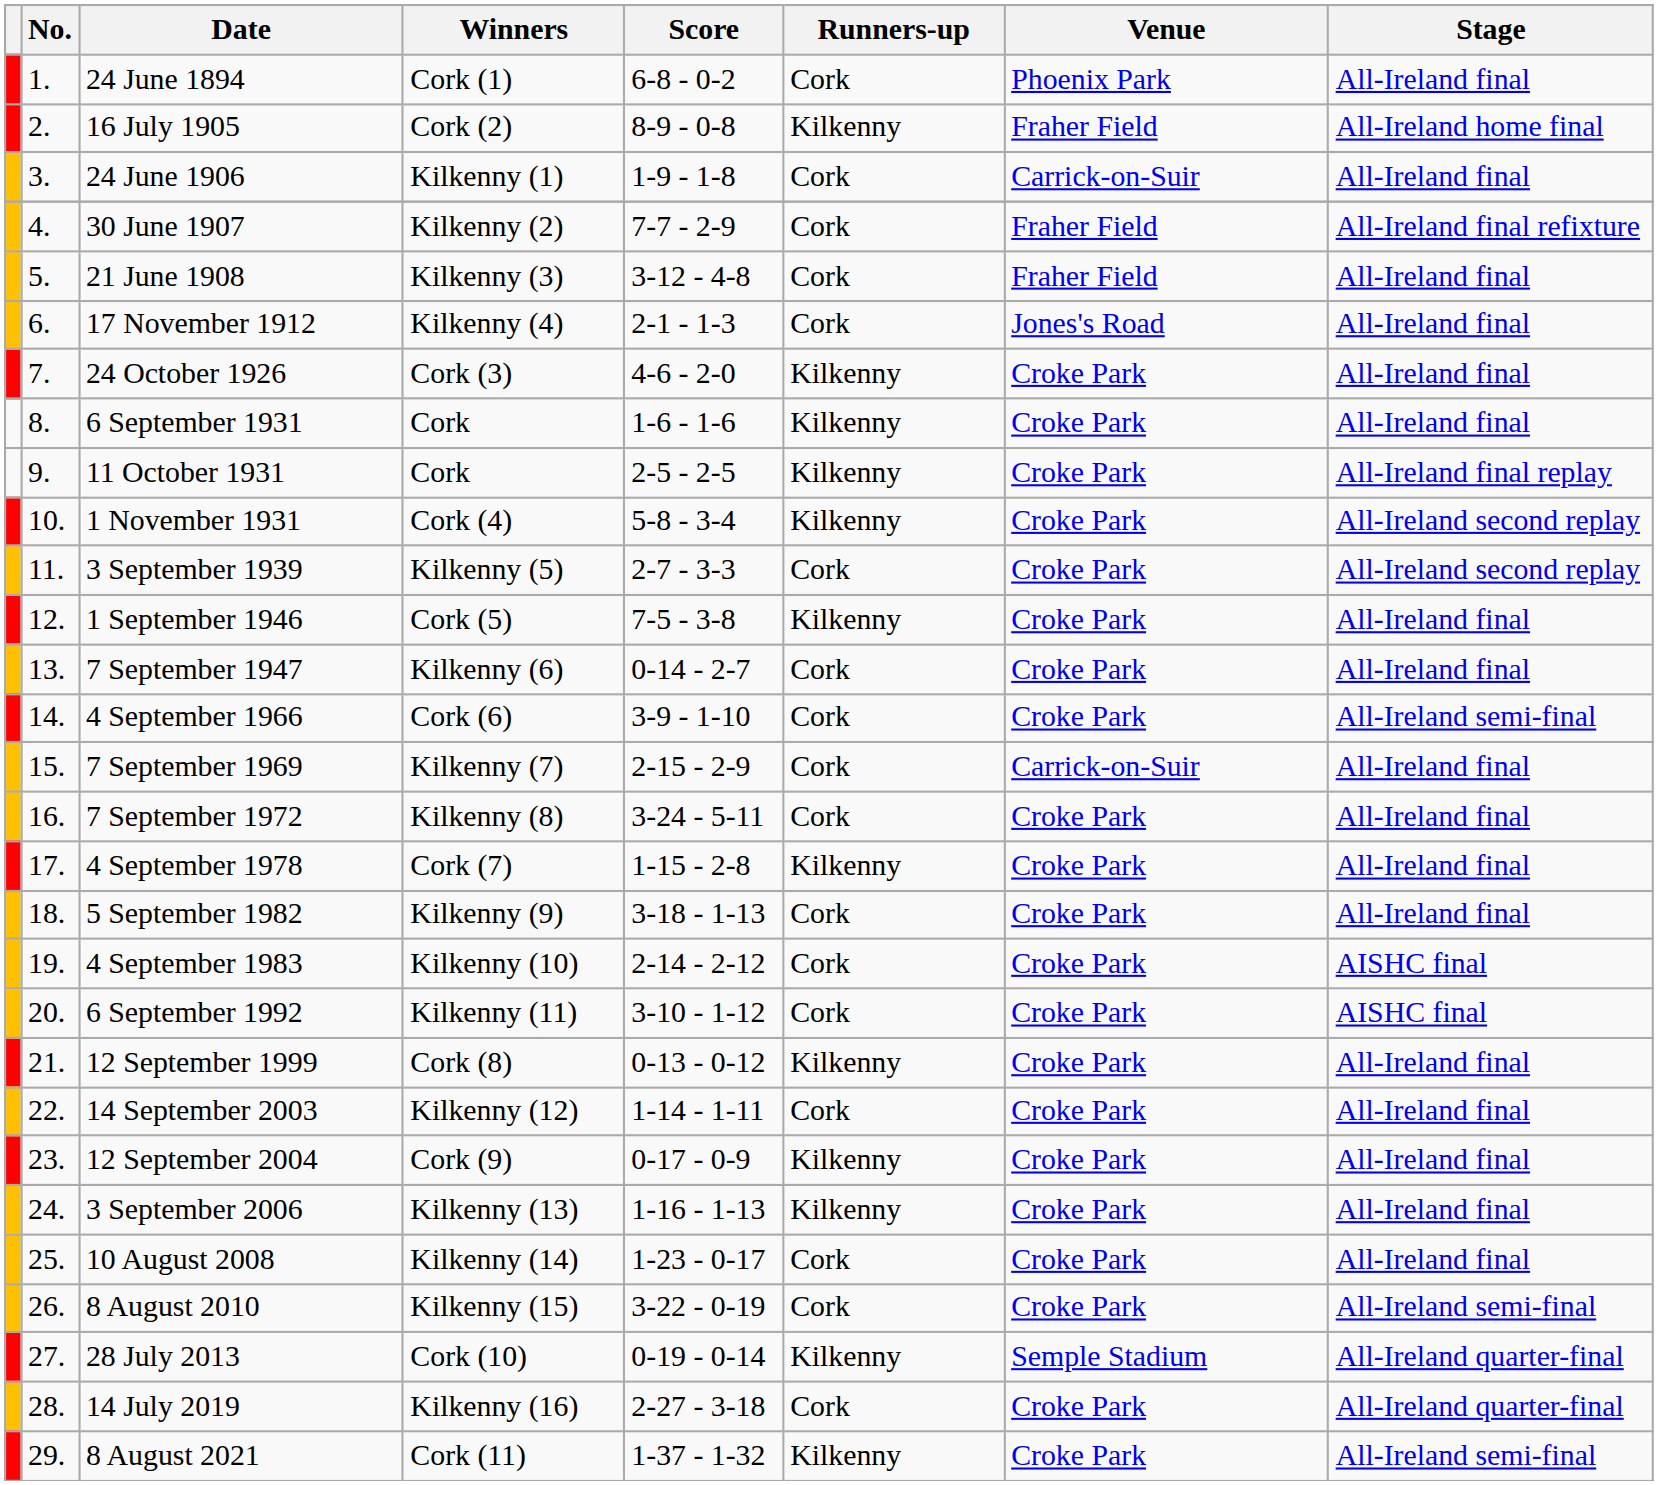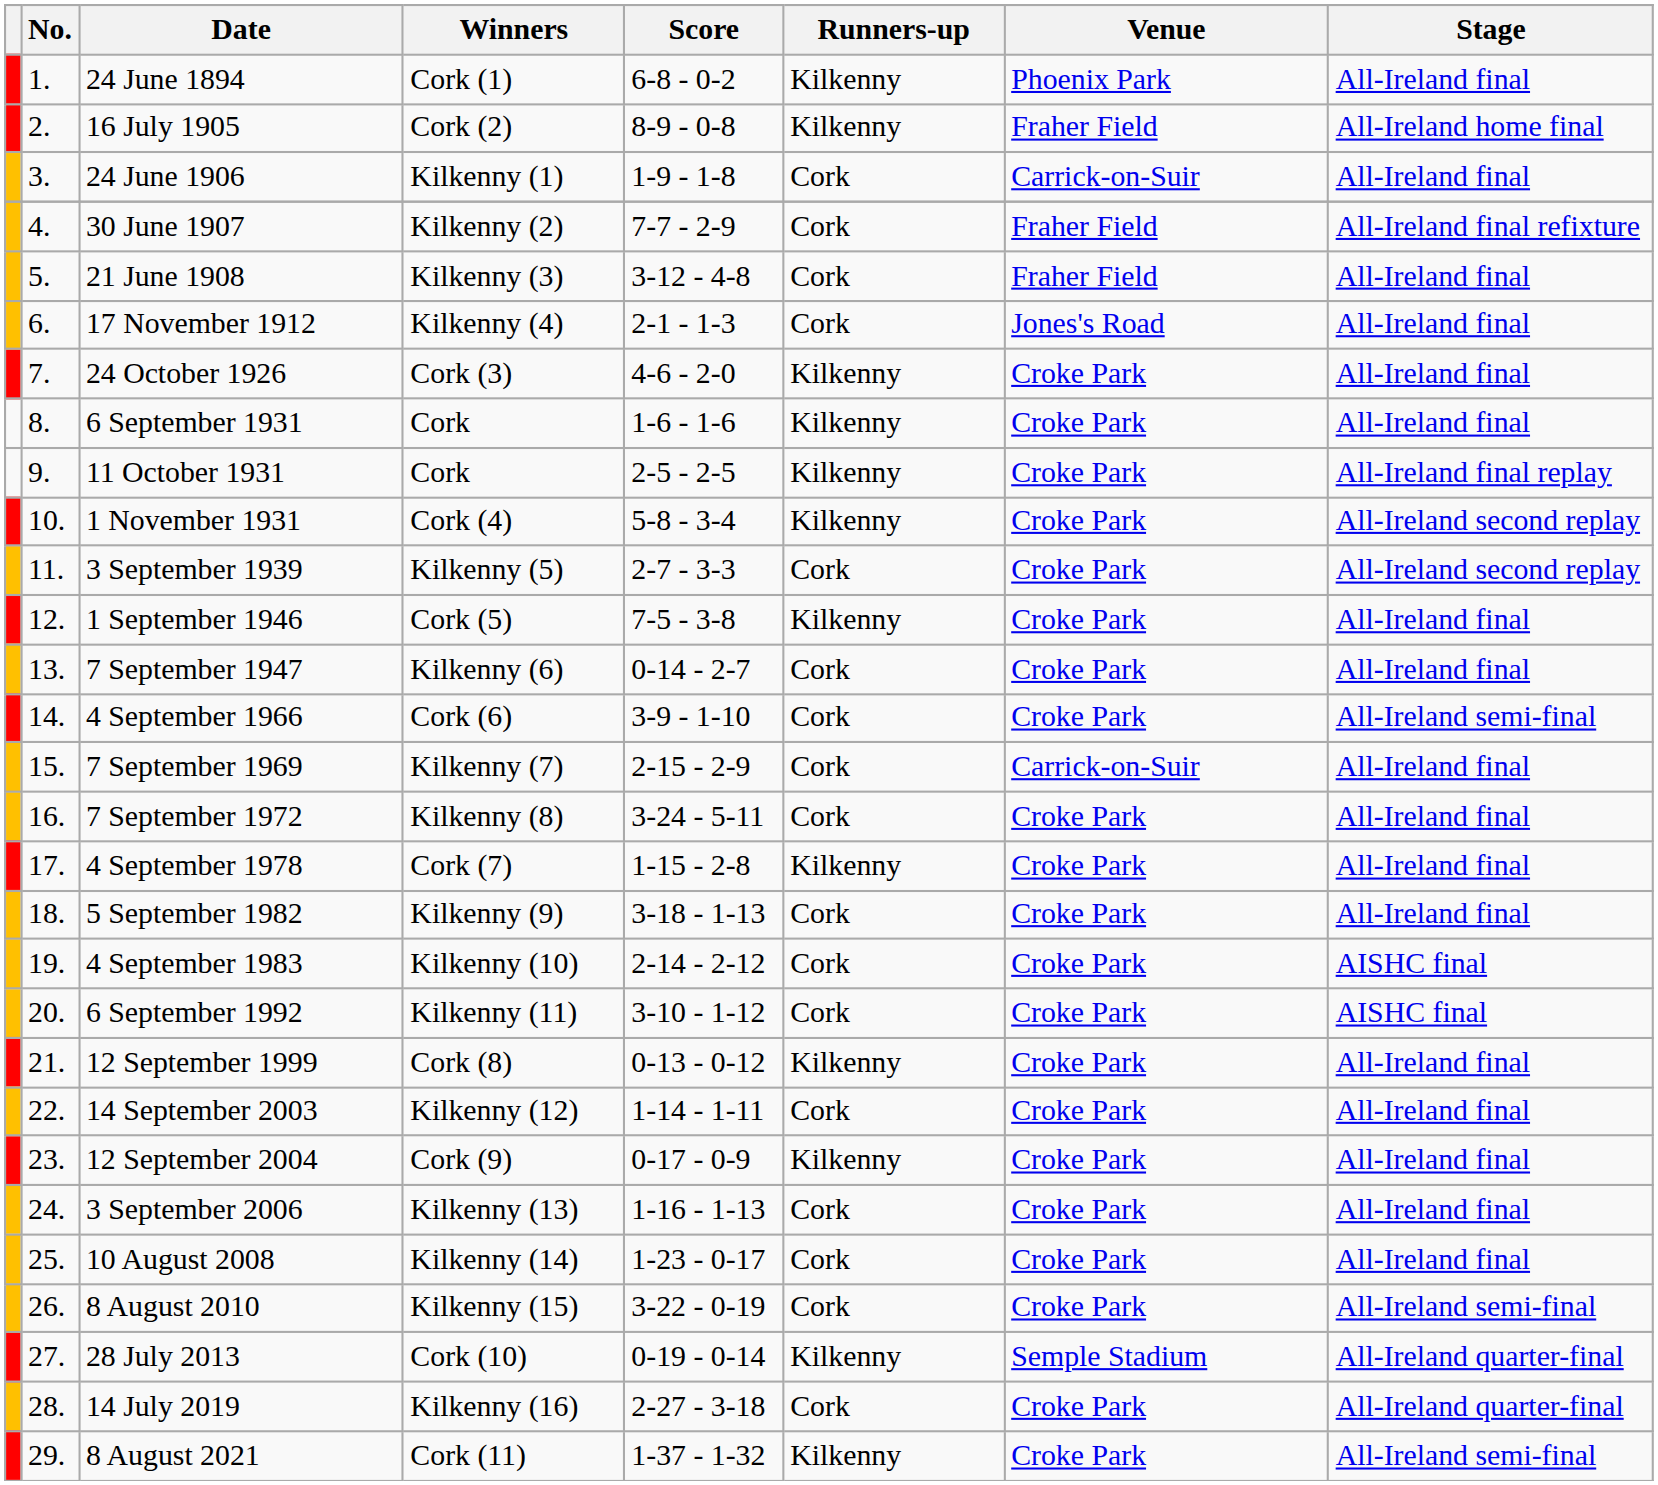24 June 1894 | Runners-up: Cork -> Kilkenny
3 September 2006 | Runners-up: Kilkenny -> Cork
